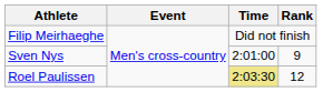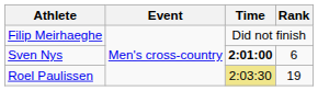Sven Nys | Time: normal -> bold
Sven Nys | Rank: 9 -> 6
Roel Paulissen | Rank: 12 -> 19
